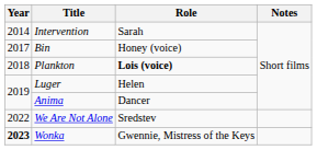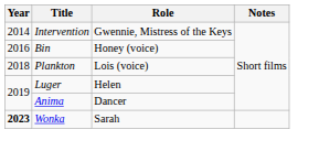Intervention | Role: Sarah -> Gwennie, Mistress of the Keys
Bin | Year: 2017 -> 2016
Plankton | Role: bold -> normal
- row: 2022 | We Are Not Alone | Sredstev
Wonka | Role: Gwennie, Mistress of the Keys -> Sarah
